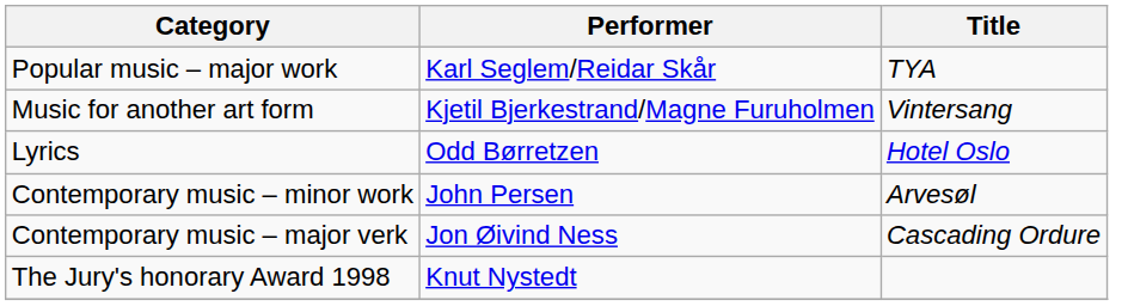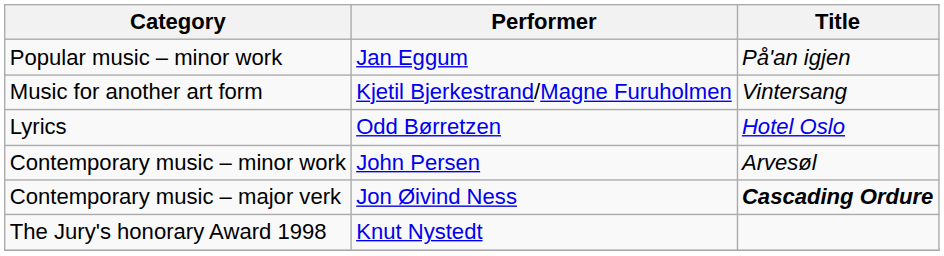+ row: Popular music – minor work | Jan Eggum | På'an igjen
- row: Popular music – major work | Karl Seglem/Reidar Skår | TYA
Contemporary music – major verk | Title: normal -> bold
